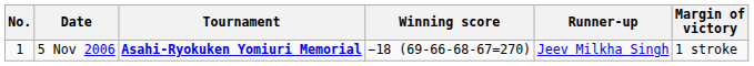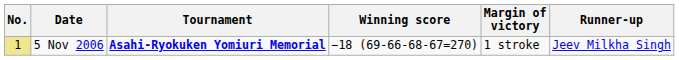columns swapped: Margin of victory <-> Runner-up
5 Nov 2006 | No.: no background -> khaki background
